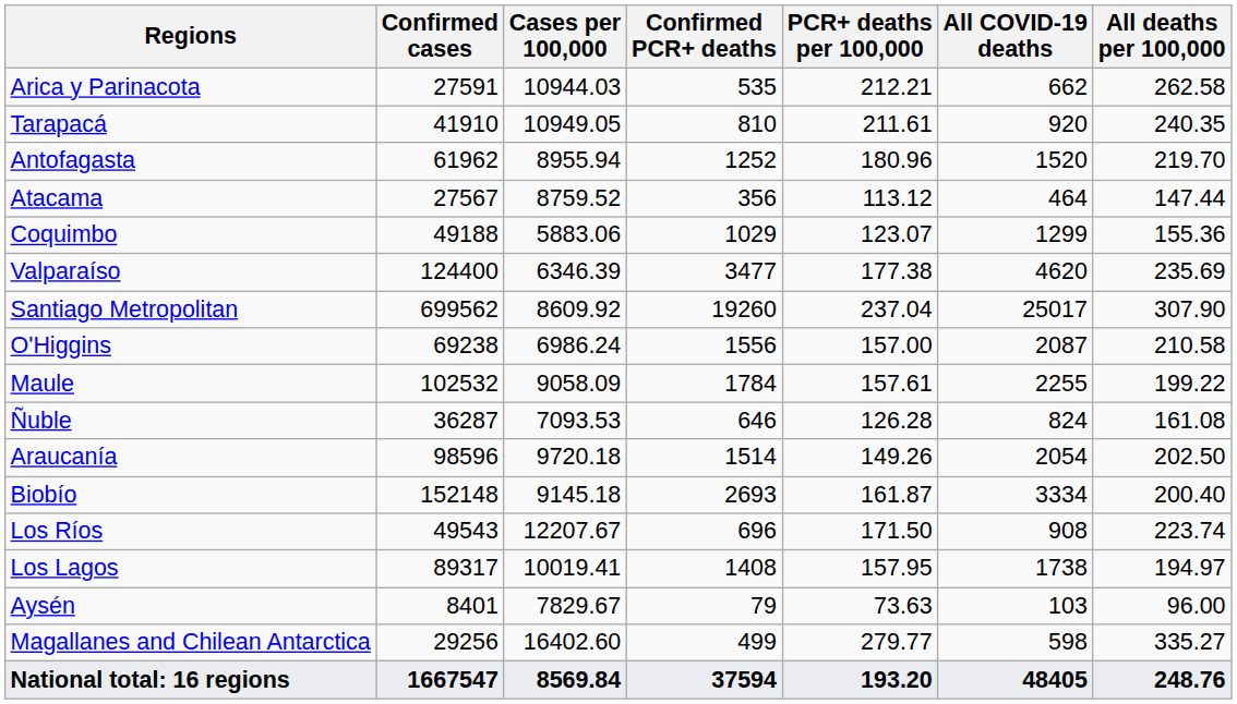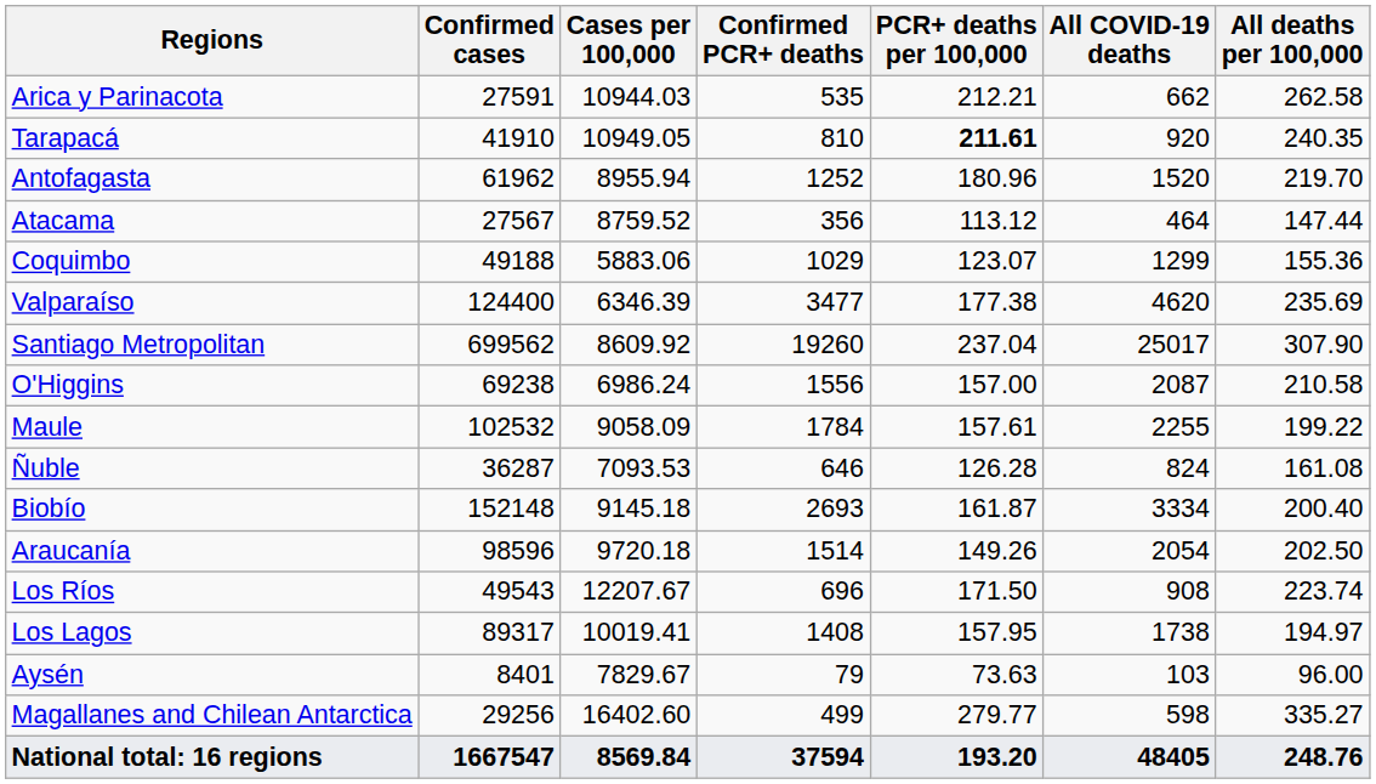Tarapacá | PCR+ deaths per 100,000: normal -> bold
rows swapped: Biobío <-> Araucanía
